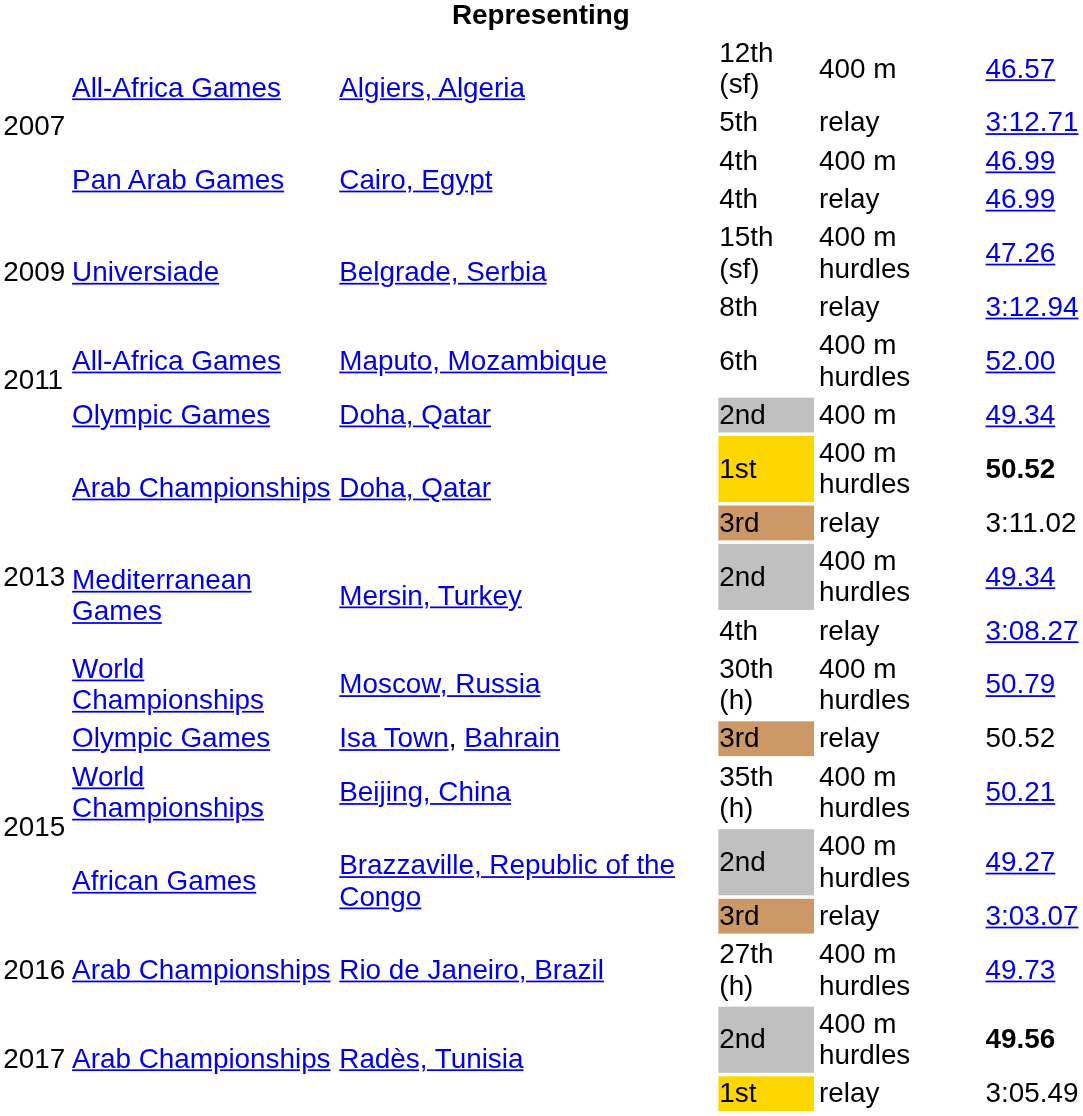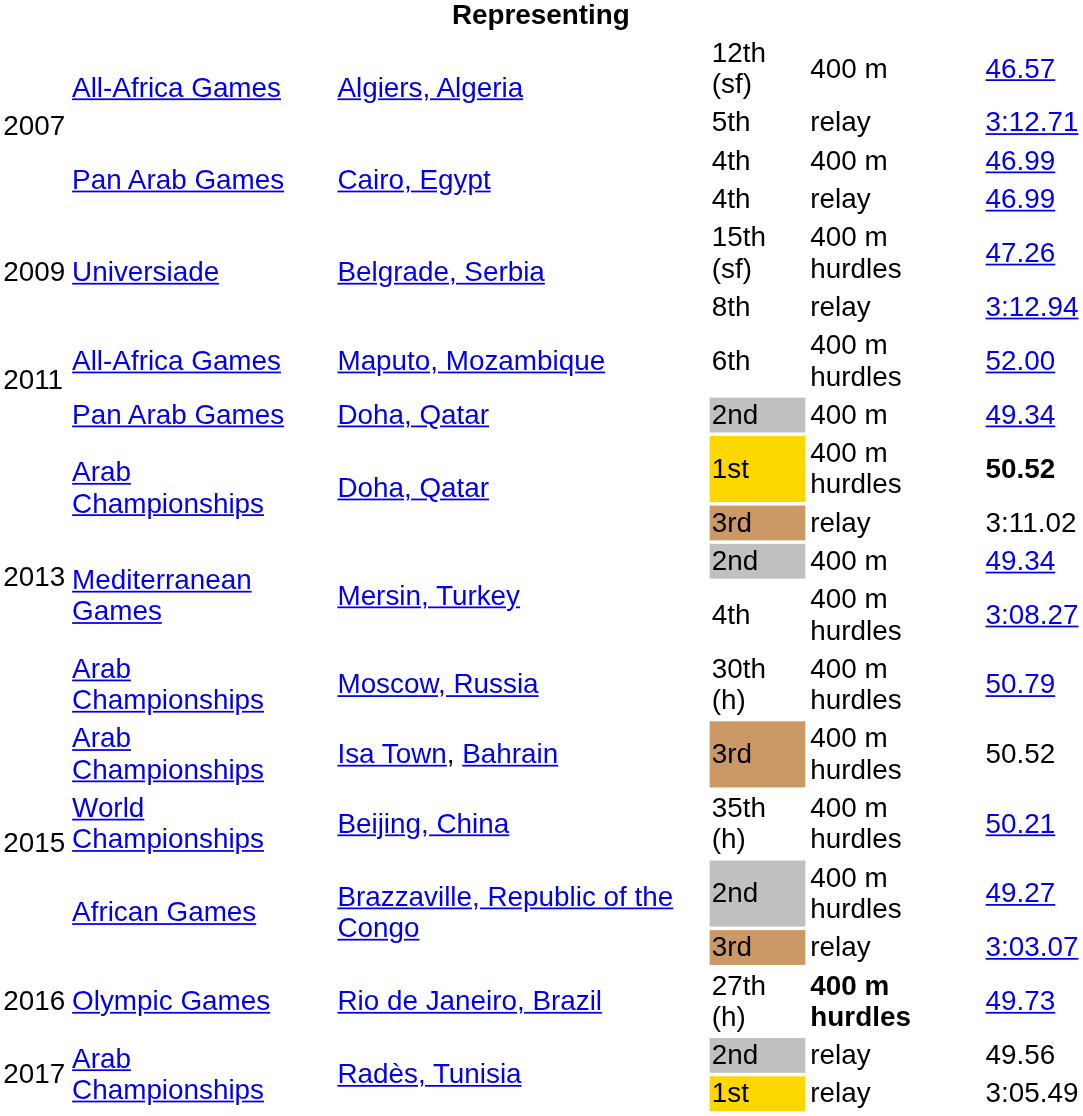Doha, Qatar / 2nd | column 2: Olympic Games -> Pan Arab Games
Mersin, Turkey / 2nd | column 5: 400 m hurdles -> 400 m
Mersin, Turkey / 4th | column 5: relay -> 400 m hurdles
Moscow, Russia | column 2: World Championships -> Arab Championships
Isa Town, Bahrain | column 2: Olympic Games -> Arab Championships
Isa Town, Bahrain | column 5: relay -> 400 m hurdles
Rio de Janeiro, Brazil | column 2: Arab Championships -> Olympic Games
Rio de Janeiro, Brazil | column 5: normal -> bold
Radès, Tunisia / 2nd | column 5: 400 m hurdles -> relay
Radès, Tunisia / 2nd | column 6: bold -> normal
